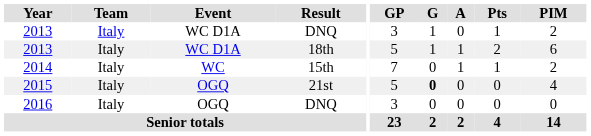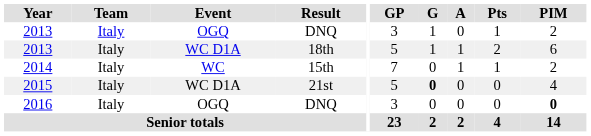2013 / DNQ | Event: WC D1A -> OGQ
2015 | Event: OGQ -> WC D1A
2016 | PIM: normal -> bold
